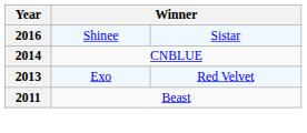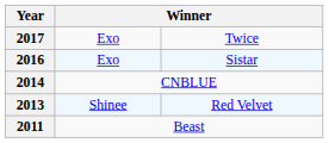+ row: 2017 | Exo | Twice
2016 | column 2: Shinee -> Exo
2013 | column 2: Exo -> Shinee
